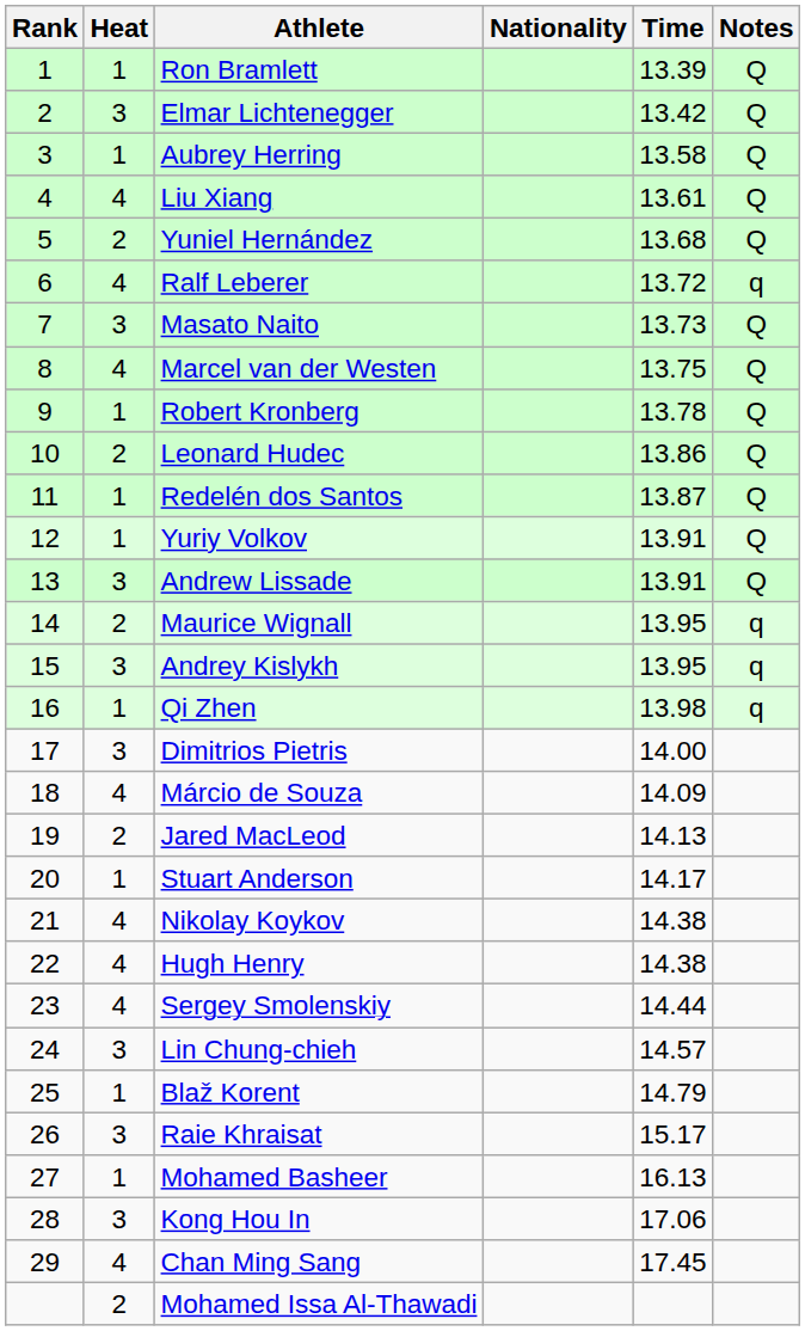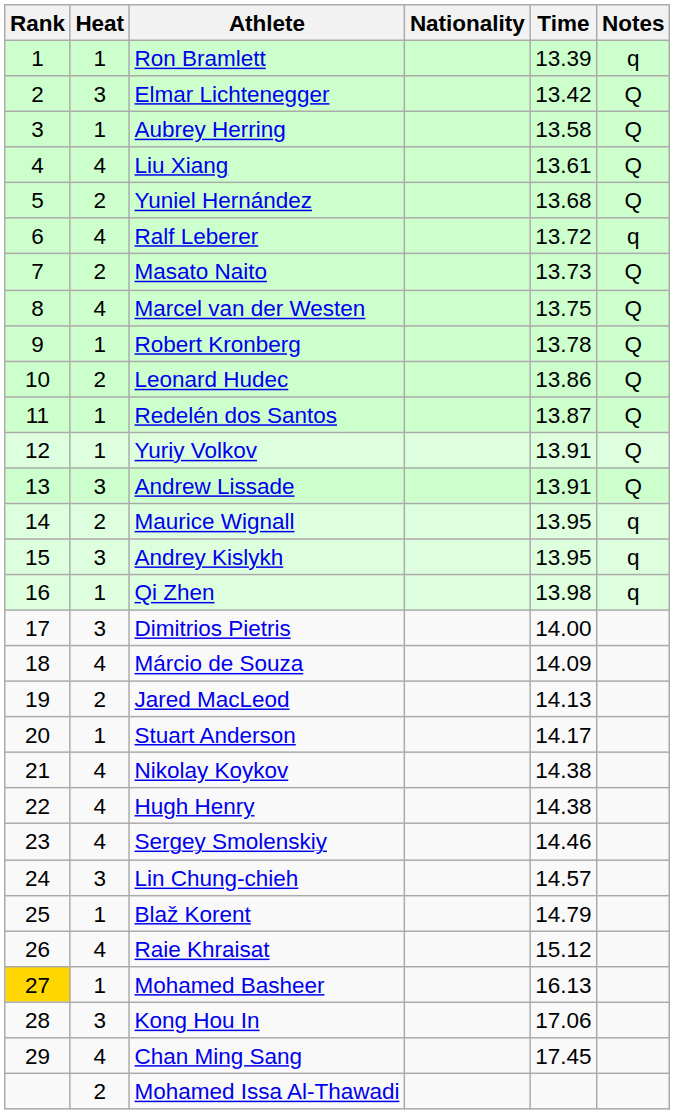Ron Bramlett | Notes: Q -> q
Masato Naito | Heat: 3 -> 2
Sergey Smolenskiy | Time: 14.44 -> 14.46
Raie Khraisat | Heat: 3 -> 4
Raie Khraisat | Time: 15.17 -> 15.12
Mohamed Basheer | Rank: no background -> gold background
